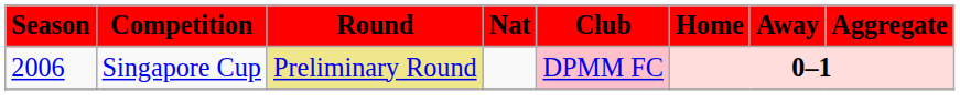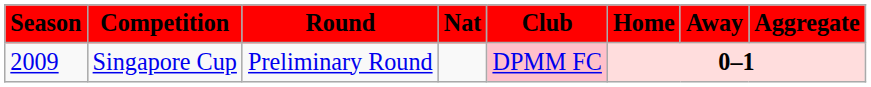Singapore Cup | Season: 2006 -> 2009
Singapore Cup | Round: khaki background -> no background
